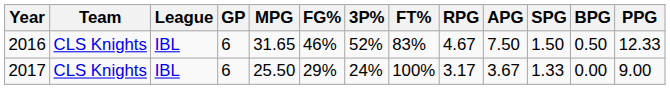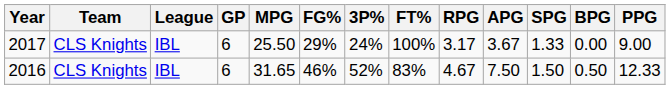rows swapped: 2016 <-> 2017
